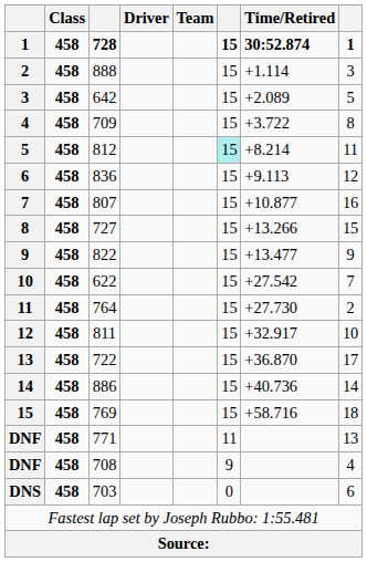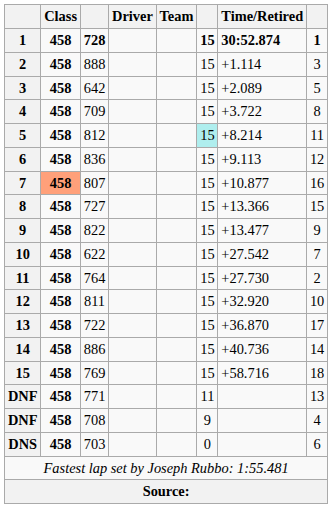807 | Class: no background -> lightsalmon background
727 | Time/Retired: +13.266 -> +13.366
811 | Time/Retired: +32.917 -> +32.920
